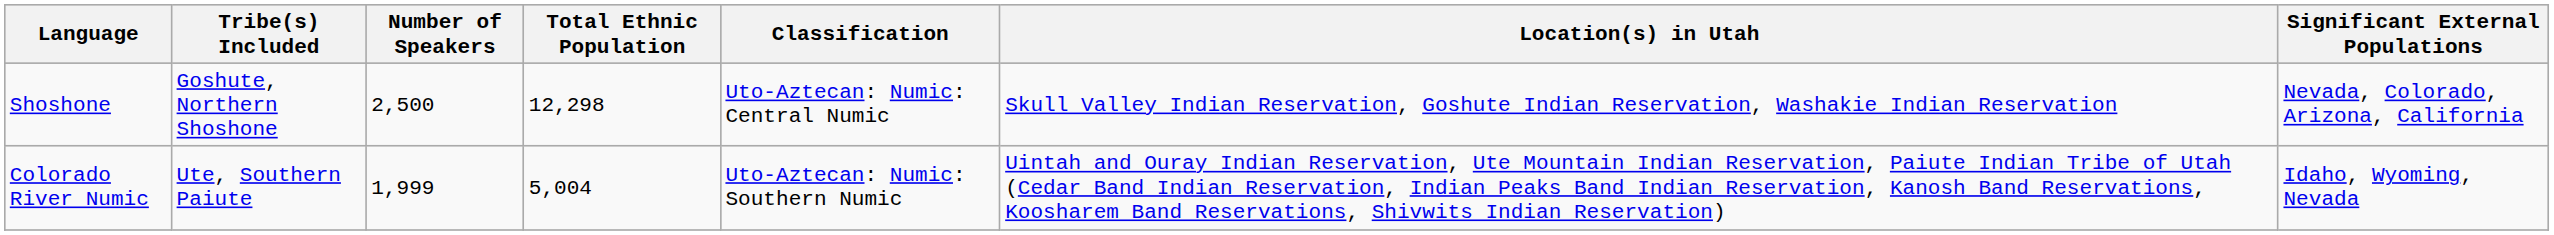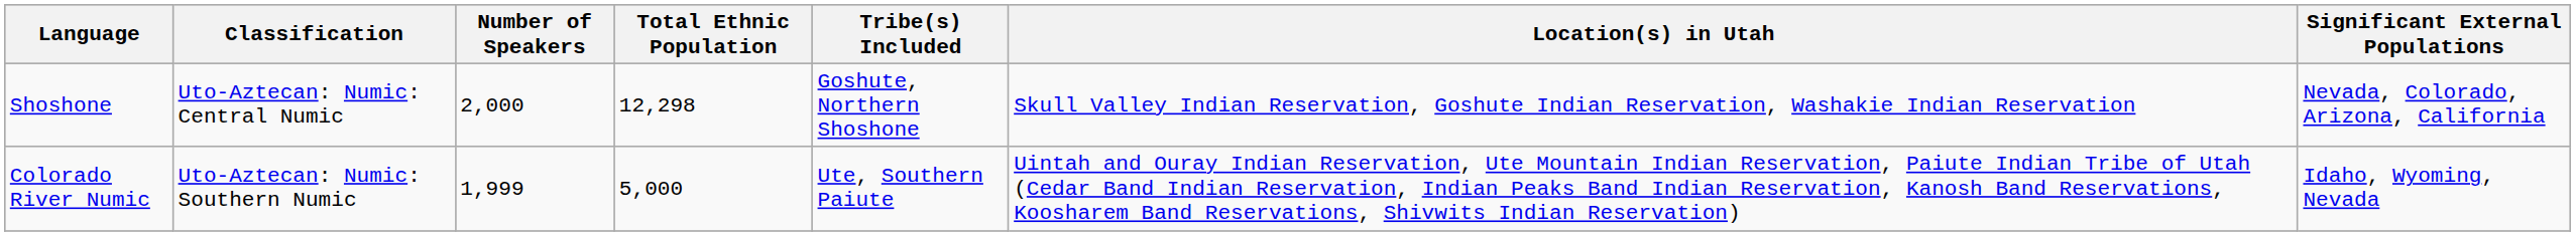columns swapped: Classification <-> Tribe(s) Included
Shoshone | Number of Speakers: 2,500 -> 2,000
Colorado River Numic | Total Ethnic Population: 5,004 -> 5,000
